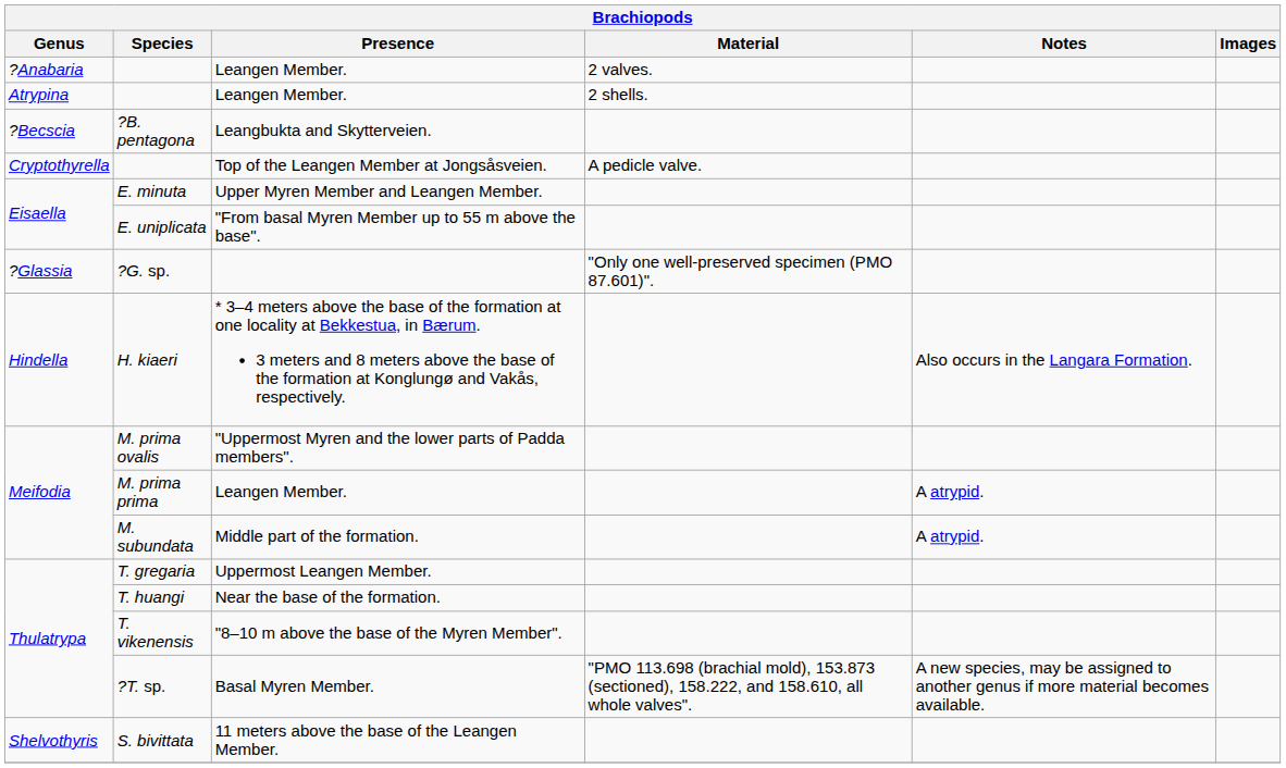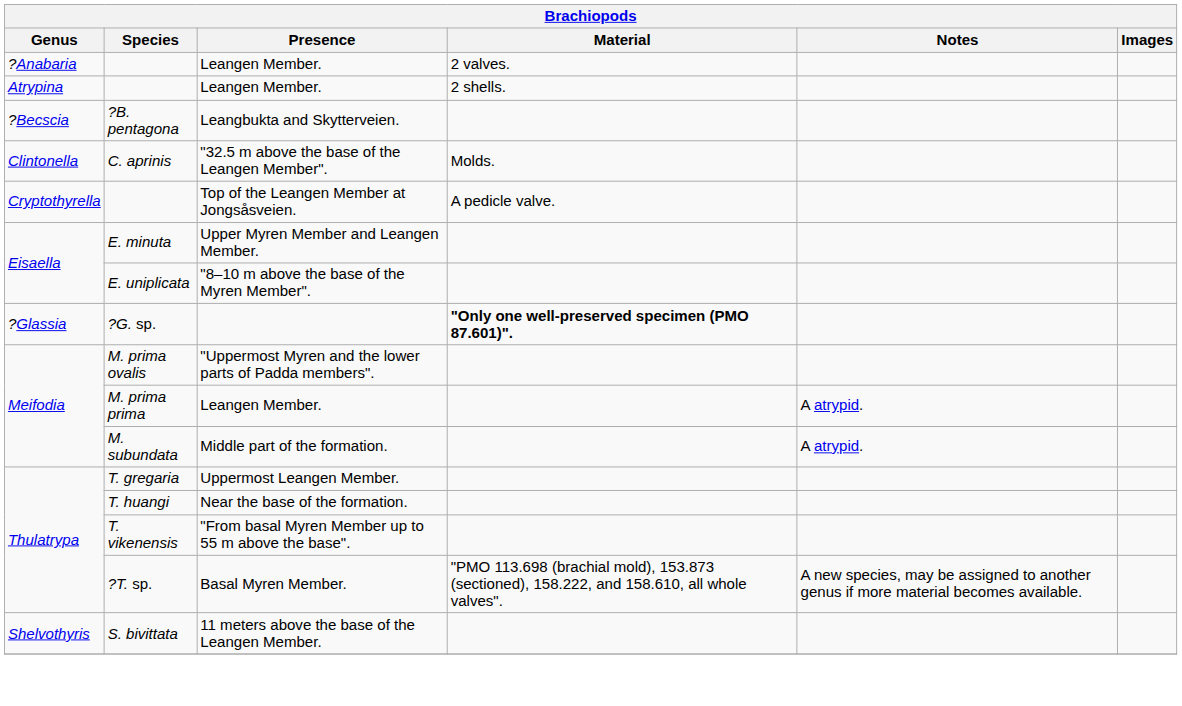+ row: Clintonella | C. aprinis | "32.5 m above the base of the Leangen Member". | Molds.
E. uniplicata | Presence: "From basal Myren Member up to 55 m above the base". -> "8–10 m above the base of the Myren Member".
?G. sp. | Material: normal -> bold
- row: Hindella | H. kiaeri | * 3–4 meters above the base of the formation at one locality at Bekkestua, in Bærum. 3 meters and 8 meters above the base of the formation at Konglungø and Vakås, respectively. | Also occurs in the Langara Formation.
T. vikenensis | Presence: "8–10 m above the base of the Myren Member". -> "From basal Myren Member up to 55 m above the base".
